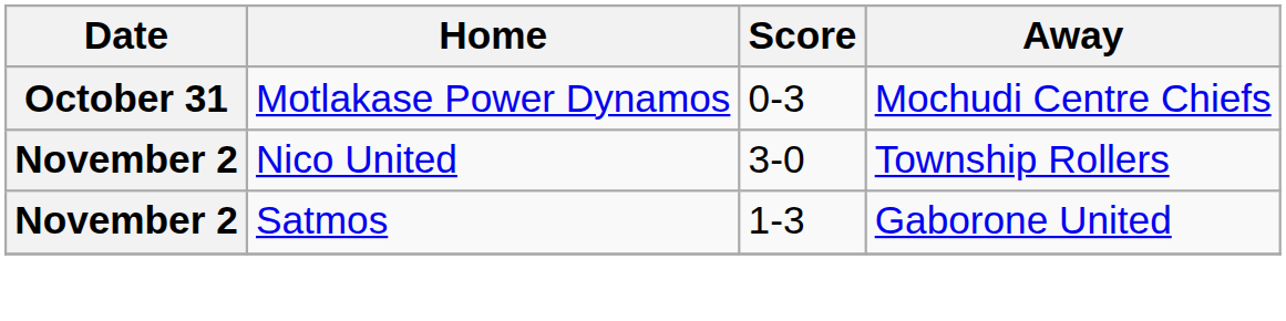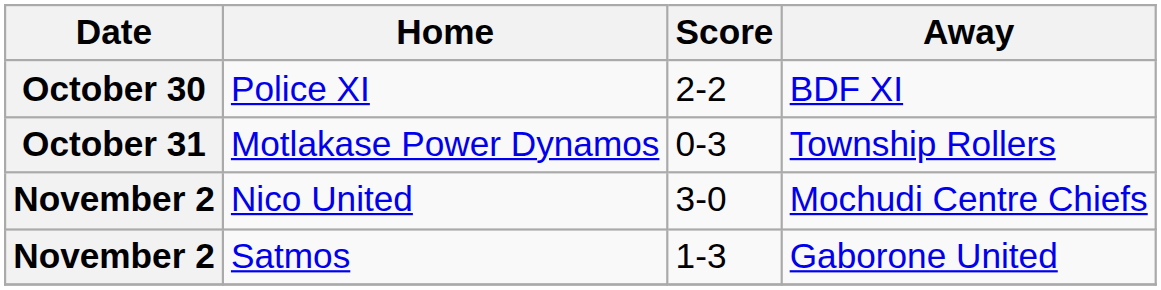+ row: October 30 | Police XI | 2-2 | BDF XI
Motlakase Power Dynamos | Away: Mochudi Centre Chiefs -> Township Rollers
Nico United | Away: Township Rollers -> Mochudi Centre Chiefs
